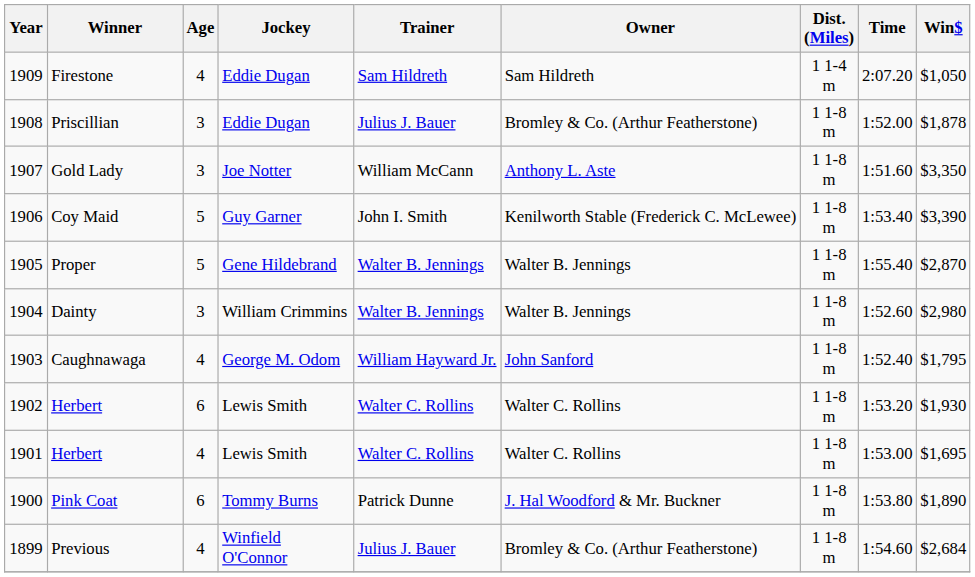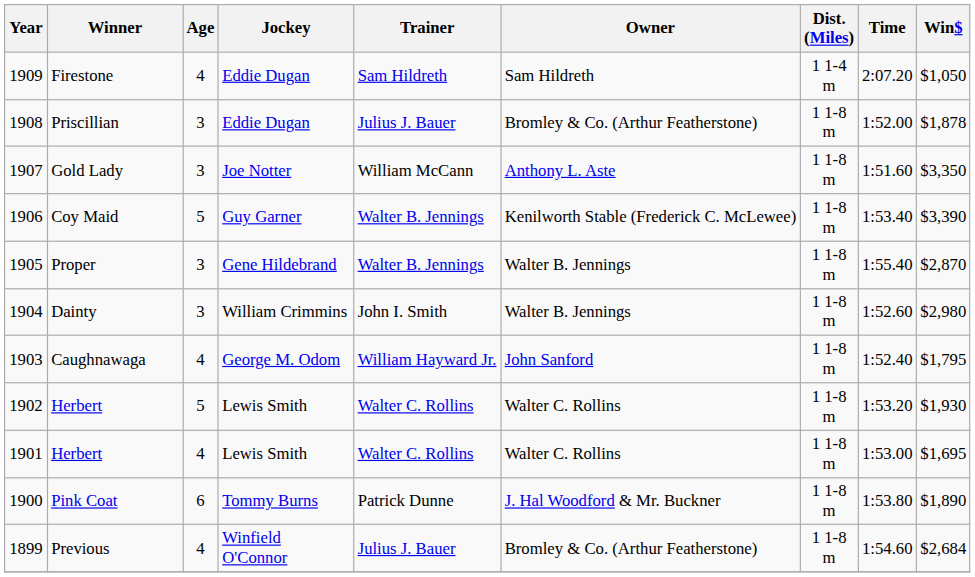Coy Maid | Trainer: John I. Smith -> Walter B. Jennings
Proper | Age: 5 -> 3
Dainty | Trainer: Walter B. Jennings -> John I. Smith
1902 / Herbert | Age: 6 -> 5
